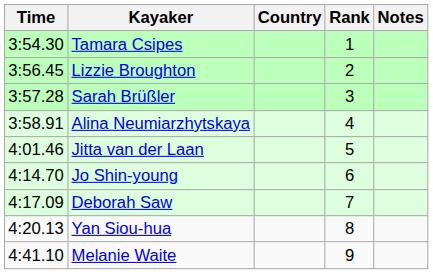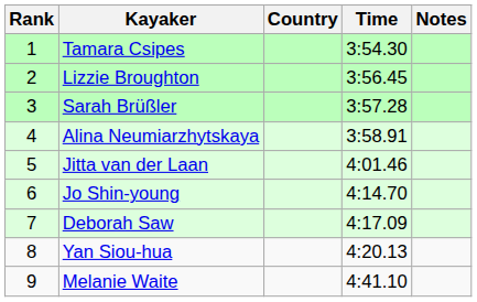columns swapped: Rank <-> Time
